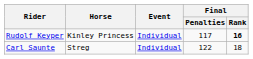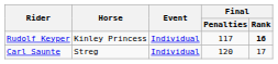Carl Saunte | Final / Penalties: 122 -> 120
Carl Saunte | Final / Rank: 18 -> 17
